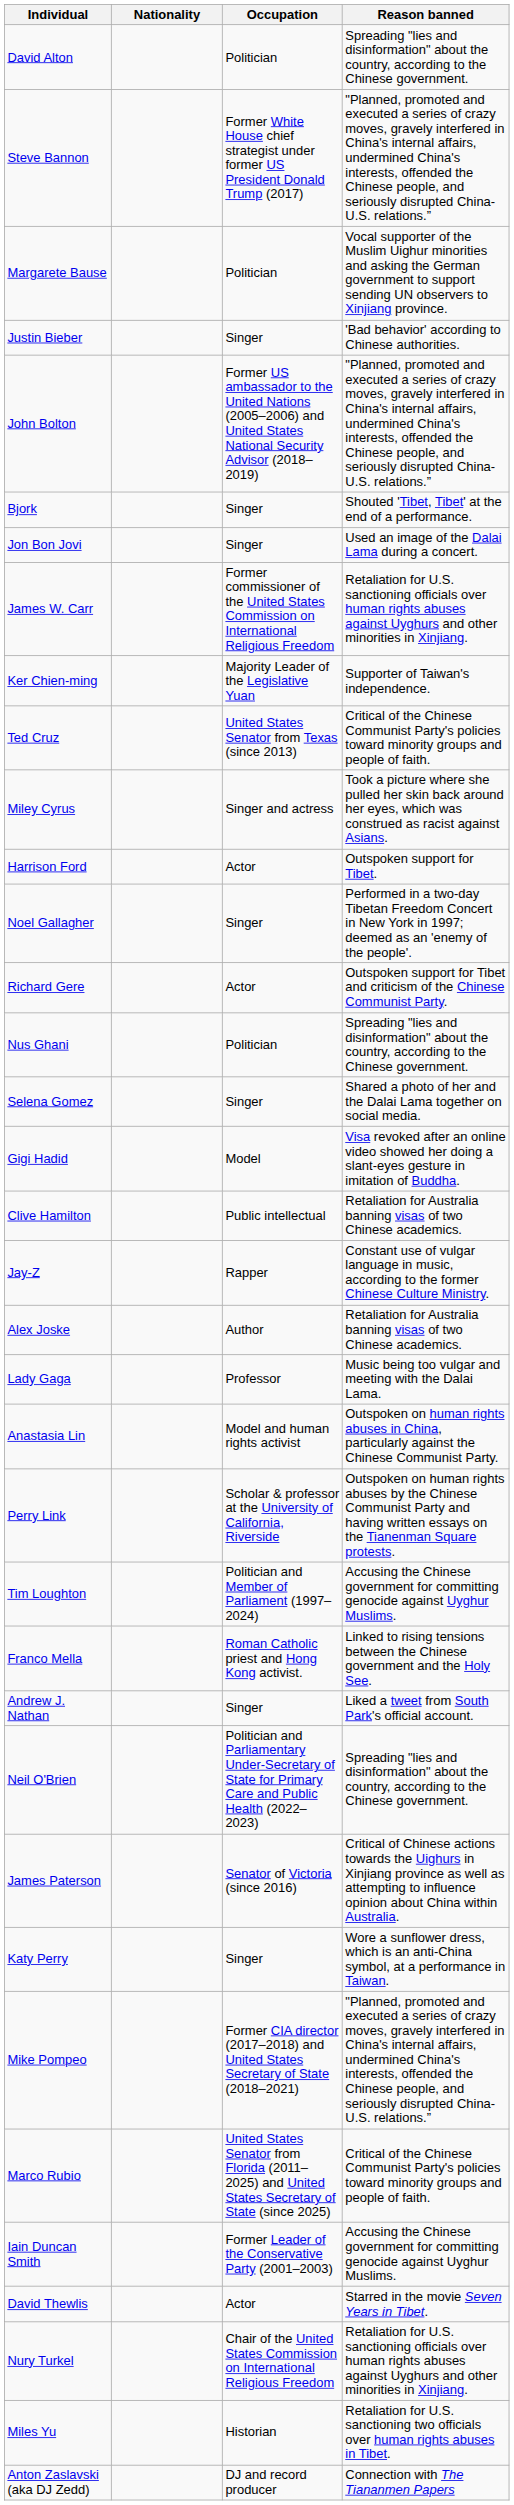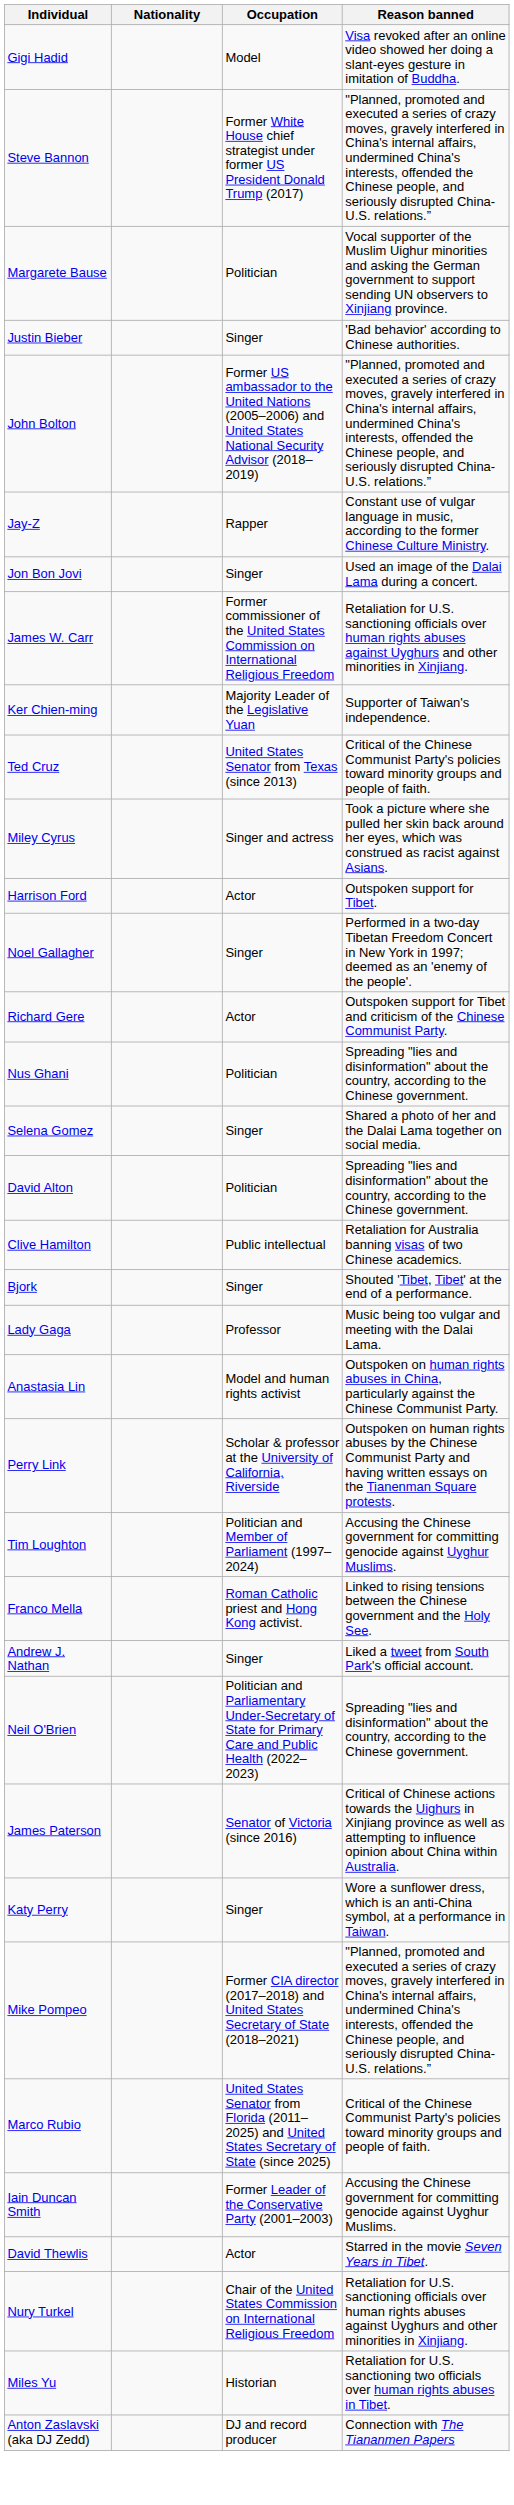rows swapped: David Alton <-> Gigi Hadid
rows swapped: Bjork <-> Jay-Z
- row: Alex Joske | Author | Retaliation for Australia banning visas of two Chinese academics.
